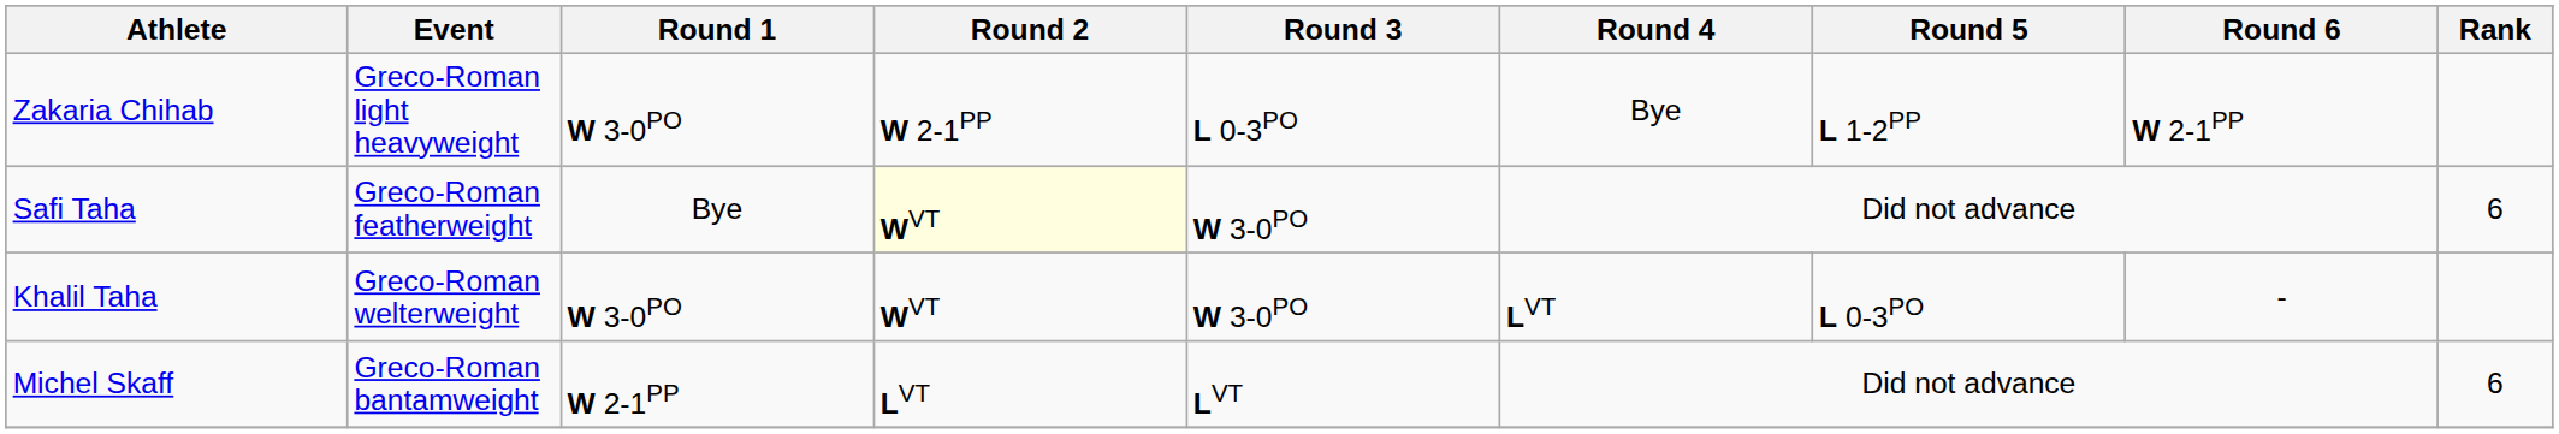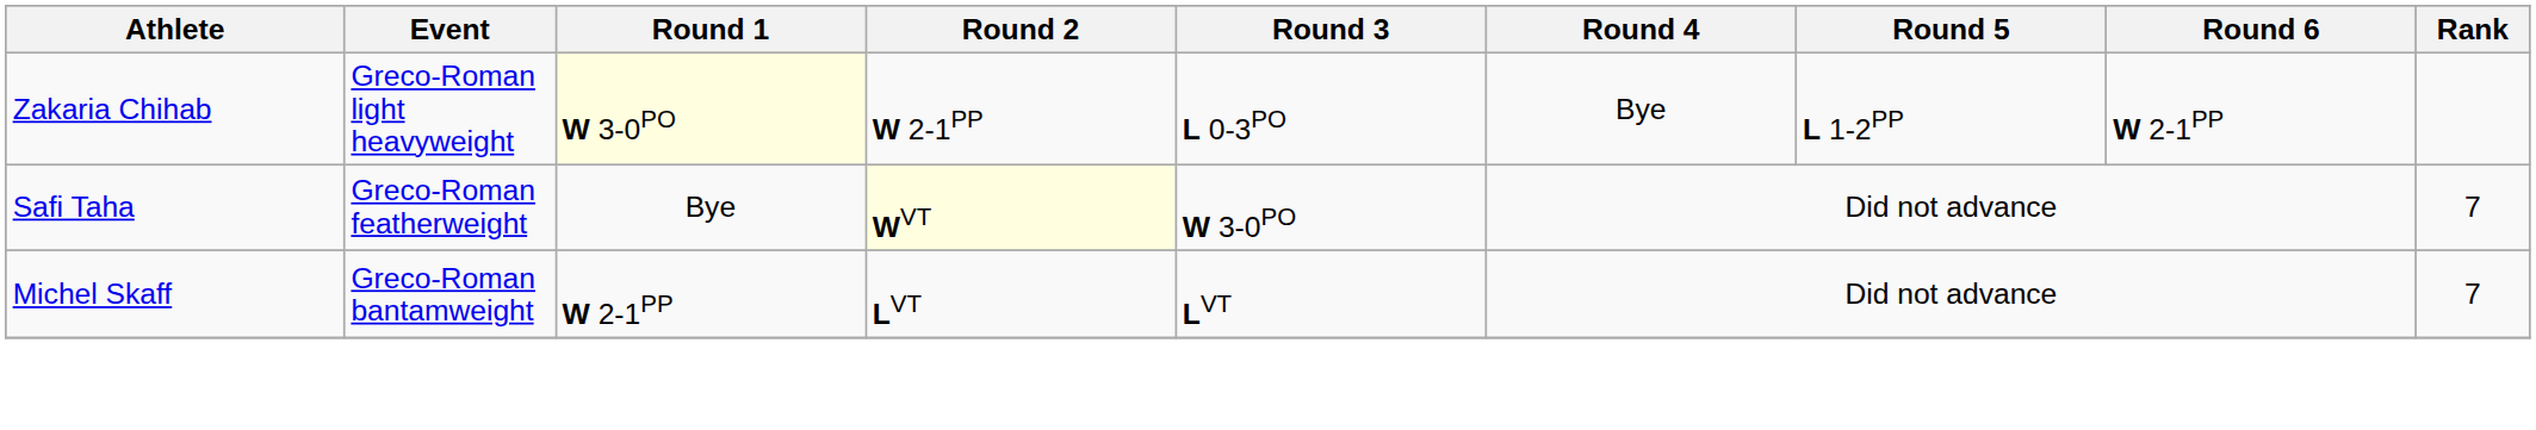Zakaria Chihab | Round 1: no background -> lightyellow background
Safi Taha | Rank: 6 -> 7
- row: Khalil Taha | Greco-Roman welterweight | W 3-0PO | WVT | W 3-0PO | LVT | L 0-3PO | -
Michel Skaff | Rank: 6 -> 7
